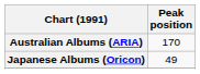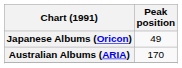rows swapped: Australian Albums (ARIA) <-> Japanese Albums (Oricon)
